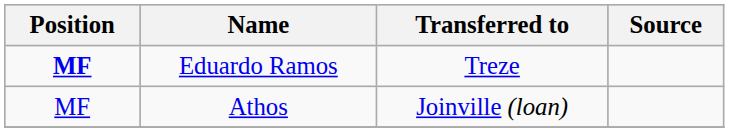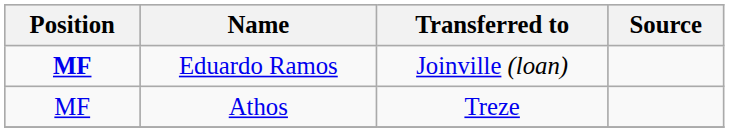Eduardo Ramos | Transferred to: Treze -> Joinville (loan)
Athos | Transferred to: Joinville (loan) -> Treze
